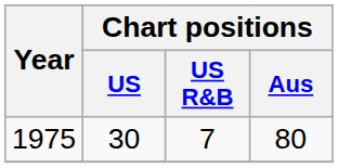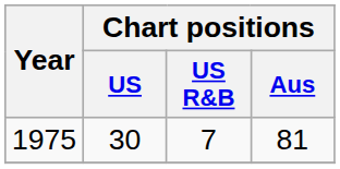1975 | Chart positions / Aus: 80 -> 81
